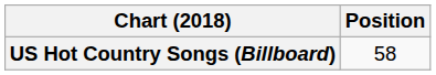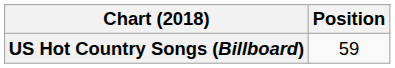US Hot Country Songs (Billboard) | Position: 58 -> 59
